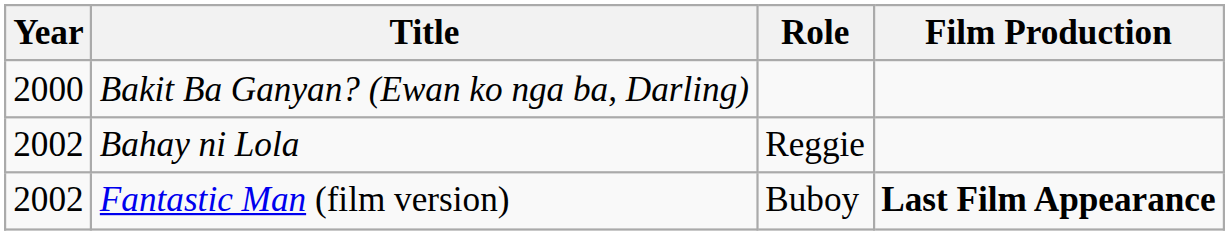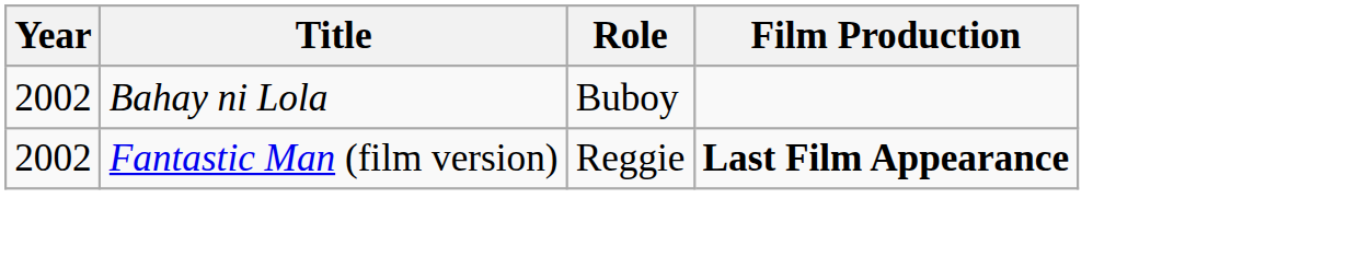- row: 2000 | Bakit Ba Ganyan? (Ewan ko nga ba, Darling)
Bahay ni Lola | Role: Reggie -> Buboy
Fantastic Man (film version) | Role: Buboy -> Reggie
